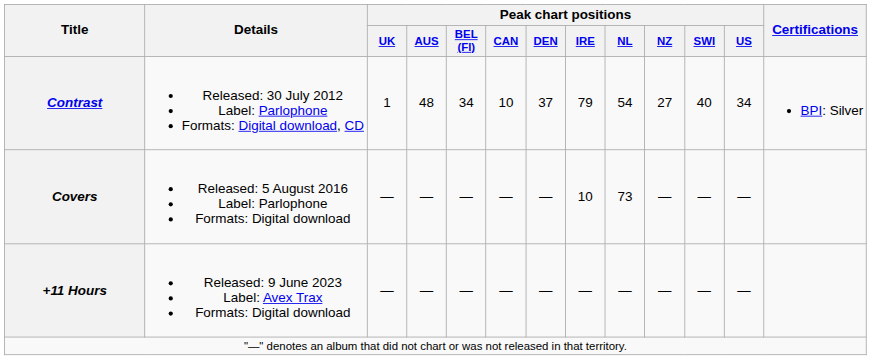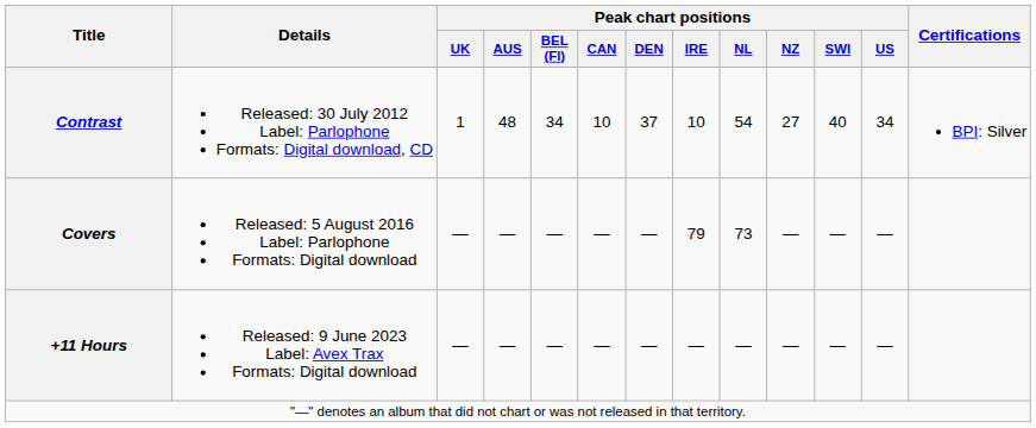Contrast | Peak chart positions / IRE: 79 -> 10
Covers | Peak chart positions / IRE: 10 -> 79
